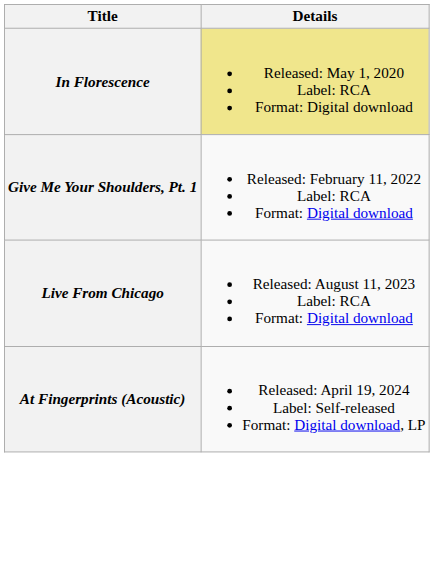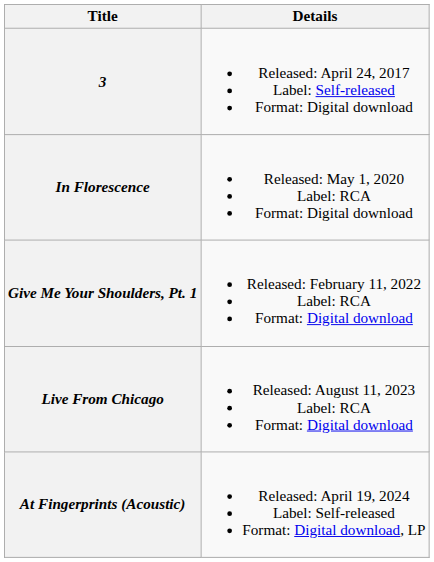+ row: 3 | Released: April 24, 2017 Label: Self-released Format: Digital download
In Florescence | Details: khaki background -> no background
